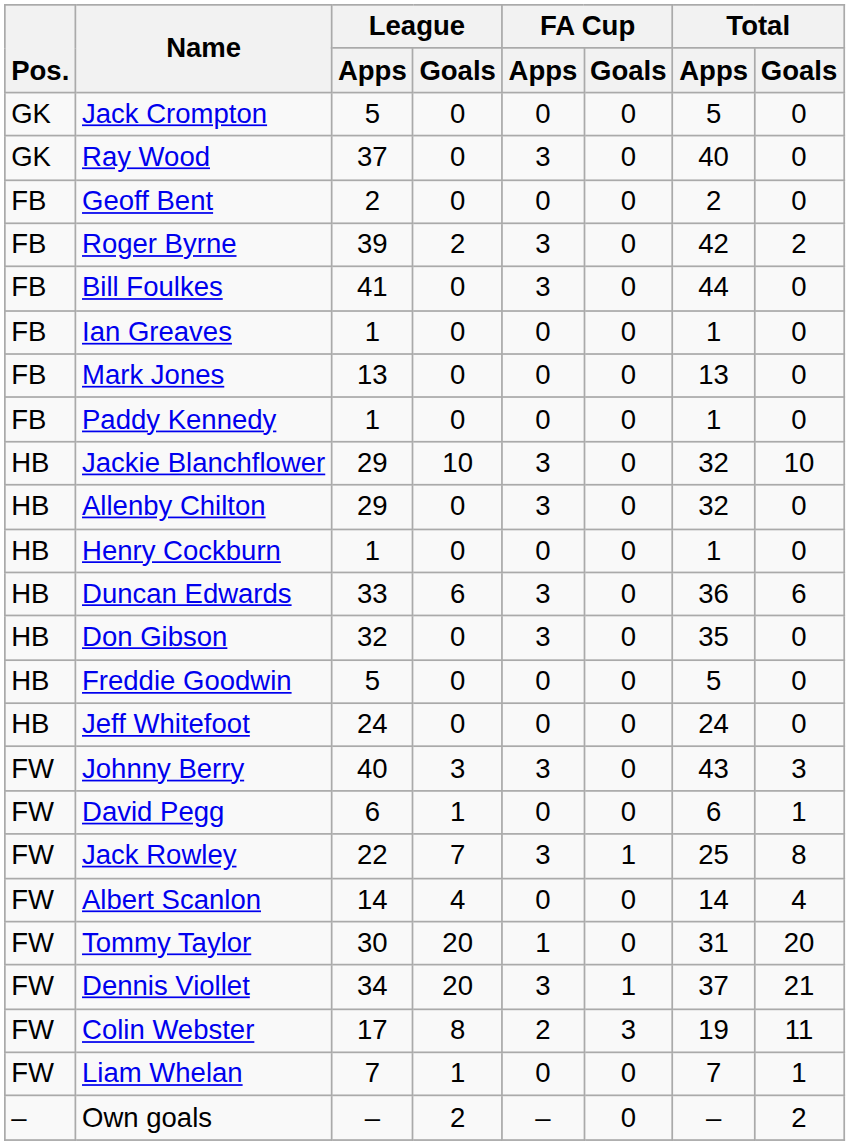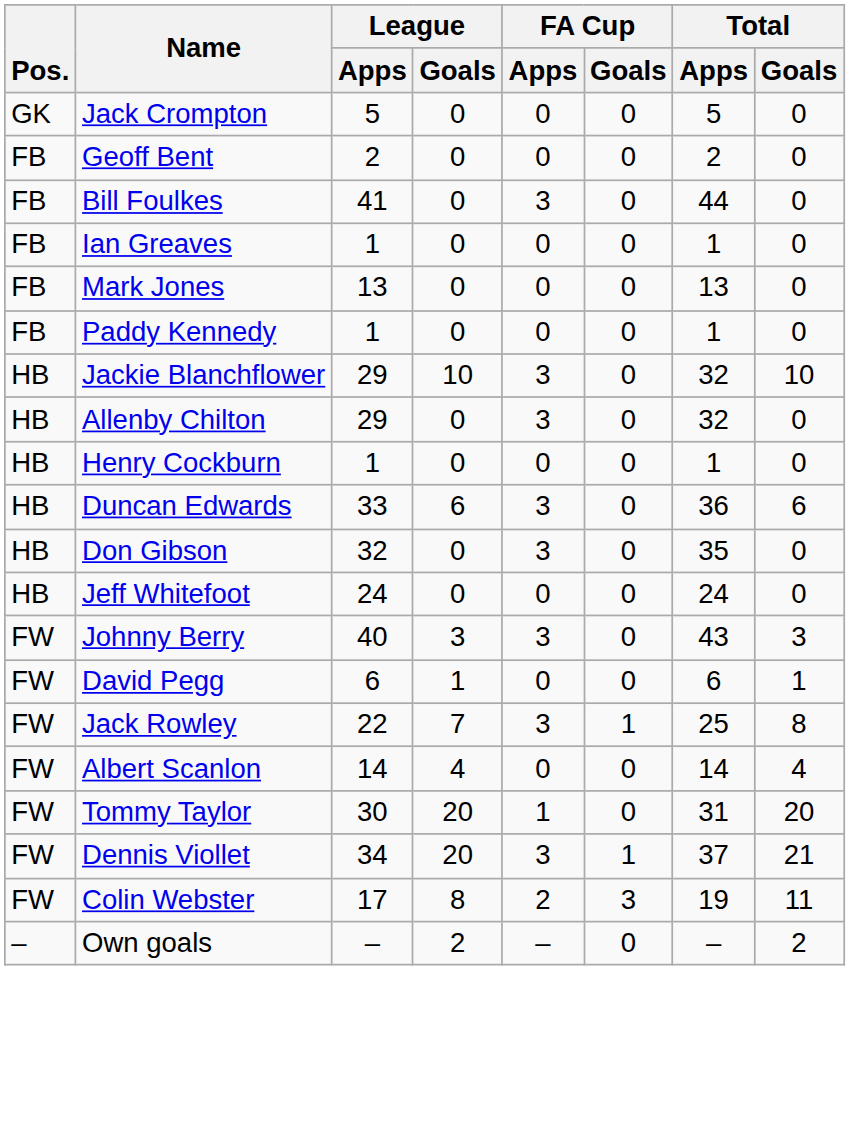- row: GK | Ray Wood | 37 | 0 | 3 | 0 | 40 | 0
- row: FB | Roger Byrne | 39 | 2 | 3 | 0 | 42 | 2
- row: HB | Freddie Goodwin | 5 | 0 | 0 | 0 | 5 | 0
- row: FW | Liam Whelan | 7 | 1 | 0 | 0 | 7 | 1
